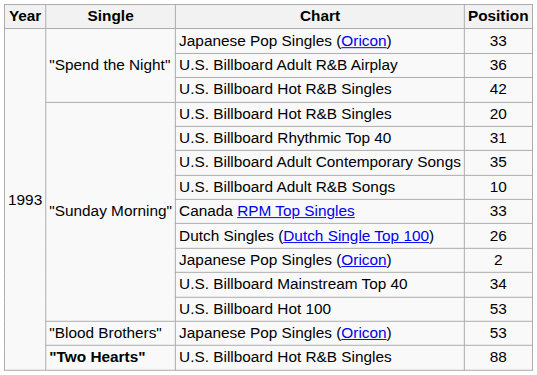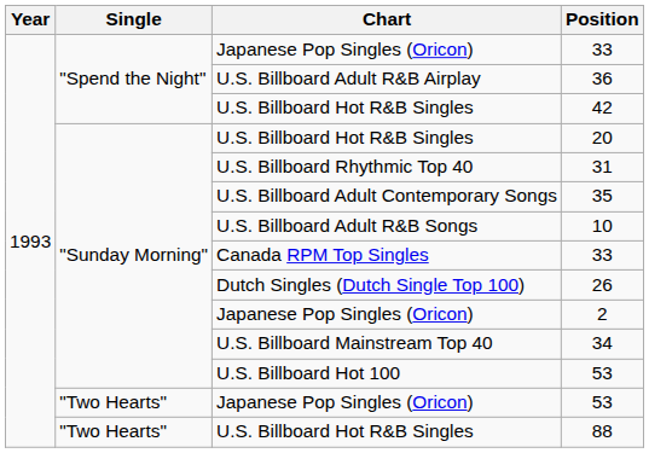Japanese Pop Singles (Oricon) / 53 | Single: "Blood Brothers" -> "Two Hearts"
88 | Single: bold -> normal
